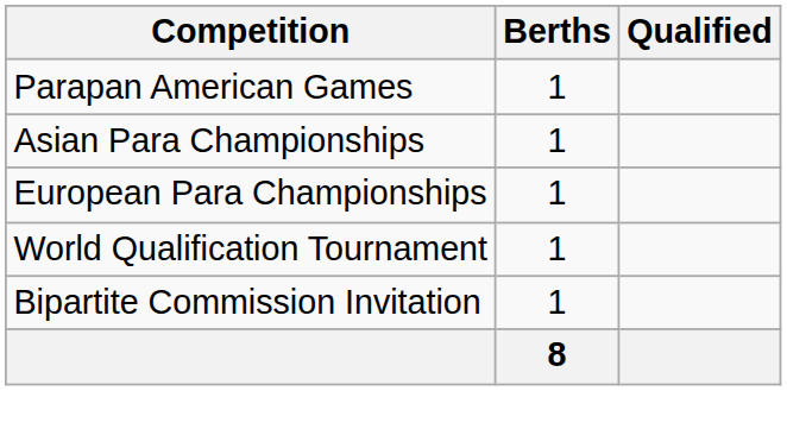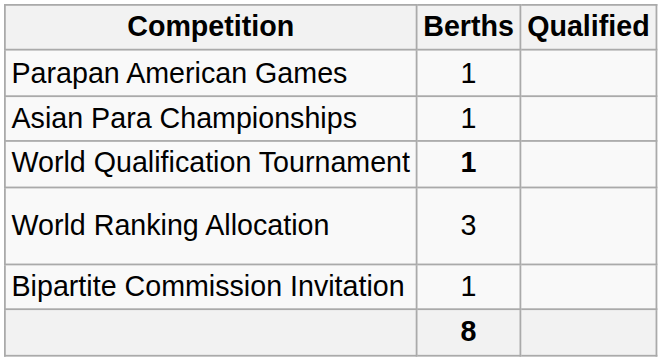- row: European Para Championships | 1
World Qualification Tournament | Berths: normal -> bold
+ row: World Ranking Allocation | 3
